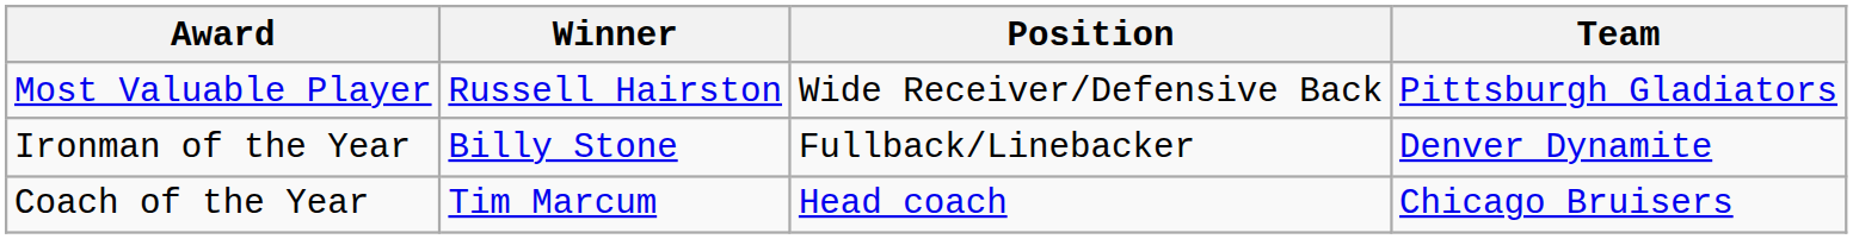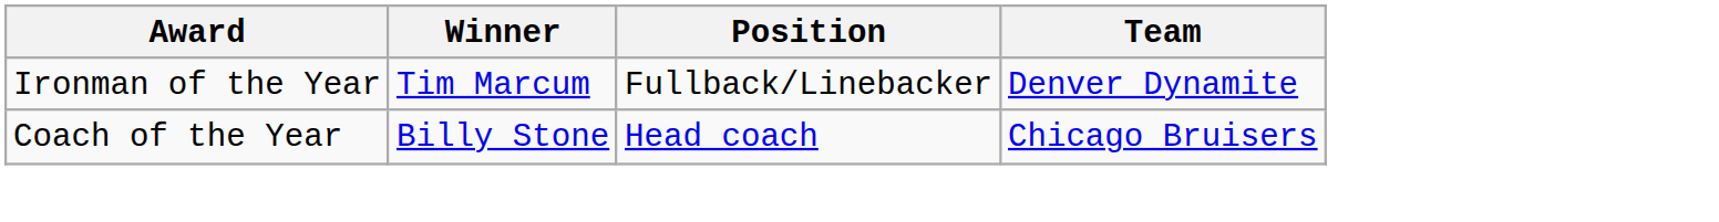- row: Most Valuable Player | Russell Hairston | Wide Receiver/Defensive Back | Pittsburgh Gladiators
Ironman of the Year | Winner: Billy Stone -> Tim Marcum
Coach of the Year | Winner: Tim Marcum -> Billy Stone
